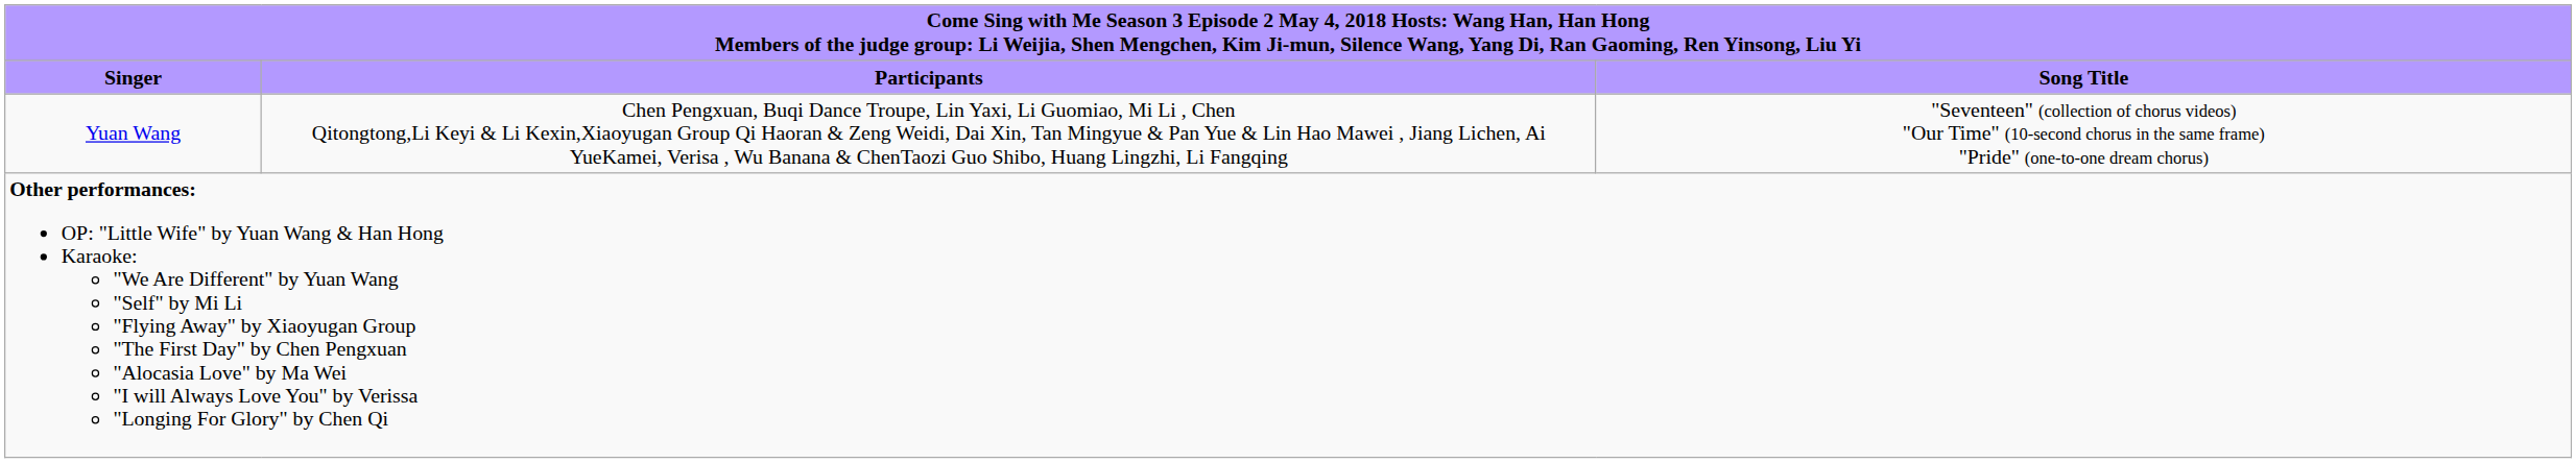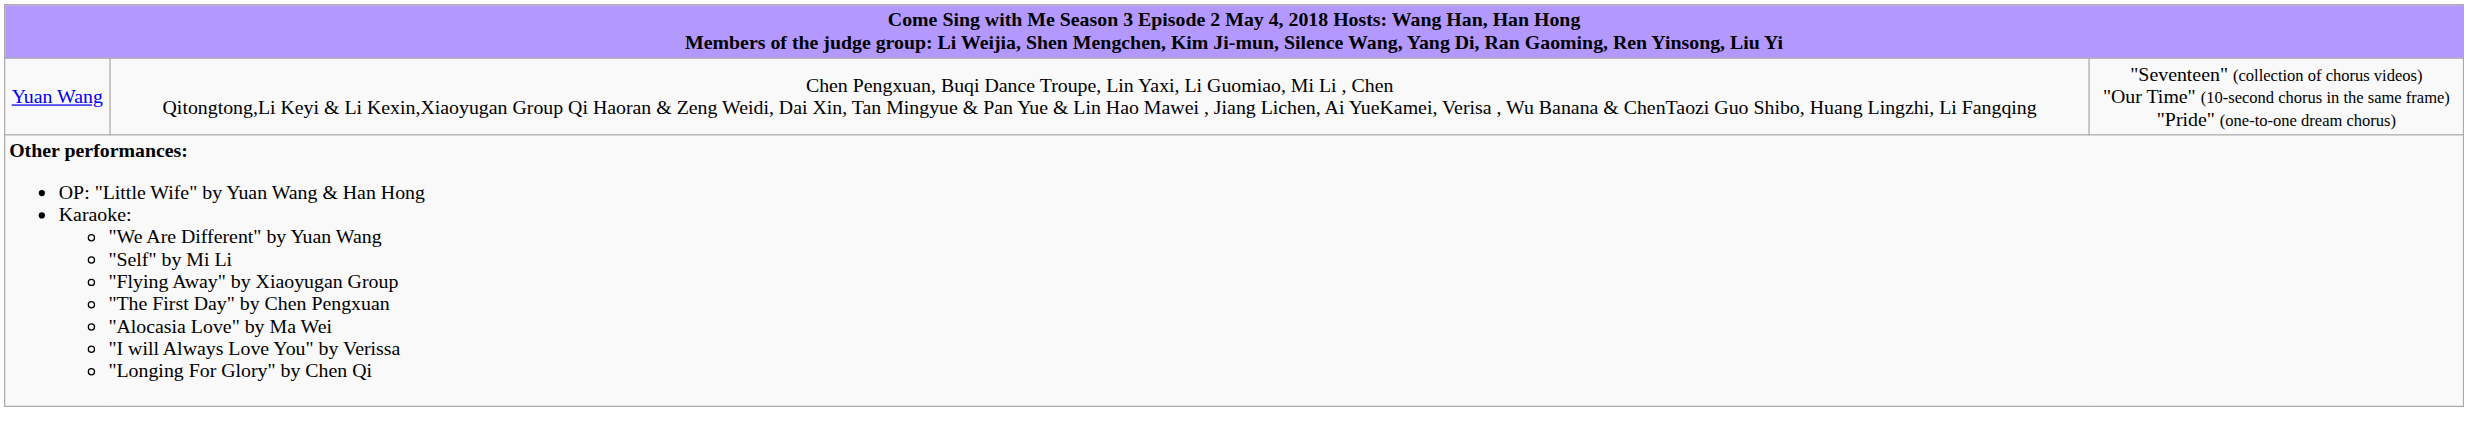- row: Singer | Participants | Song Title
